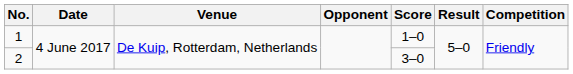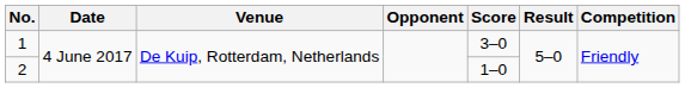1 | Score: 1–0 -> 3–0
2 | Score: 3–0 -> 1–0
